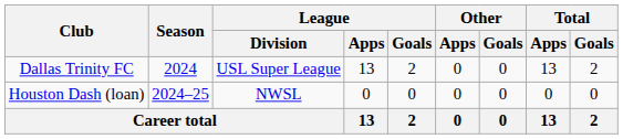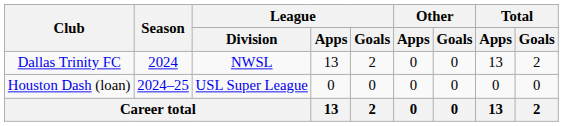Dallas Trinity FC | League / Division: USL Super League -> NWSL
Houston Dash (loan) | League / Division: NWSL -> USL Super League
